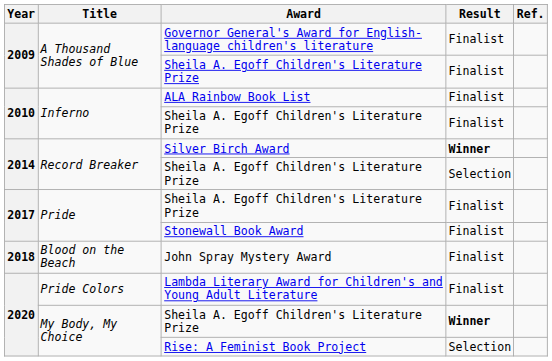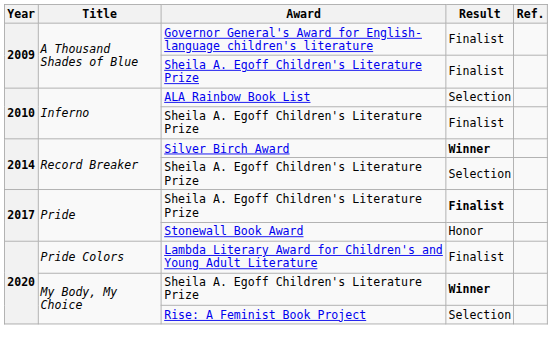ALA Rainbow Book List | Result: Finalist -> Selection
Pride / Sheila A. Egoff Children's Literature Prize | Result: normal -> bold
Stonewall Book Award | Result: Finalist -> Honor
- row: 2018 | Blood on the Beach | John Spray Mystery Award | Finalist
